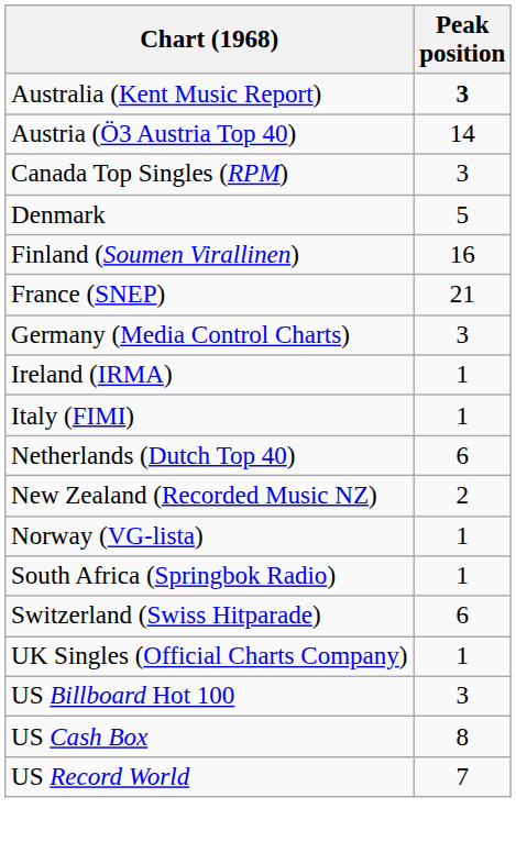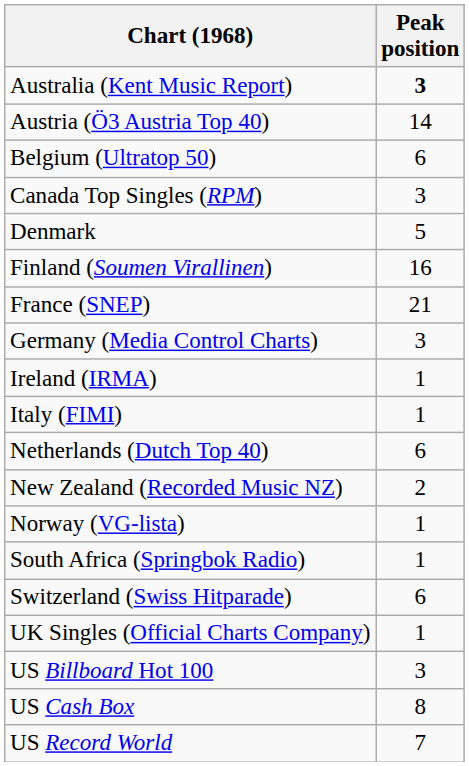+ row: Belgium (Ultratop 50) | 6
